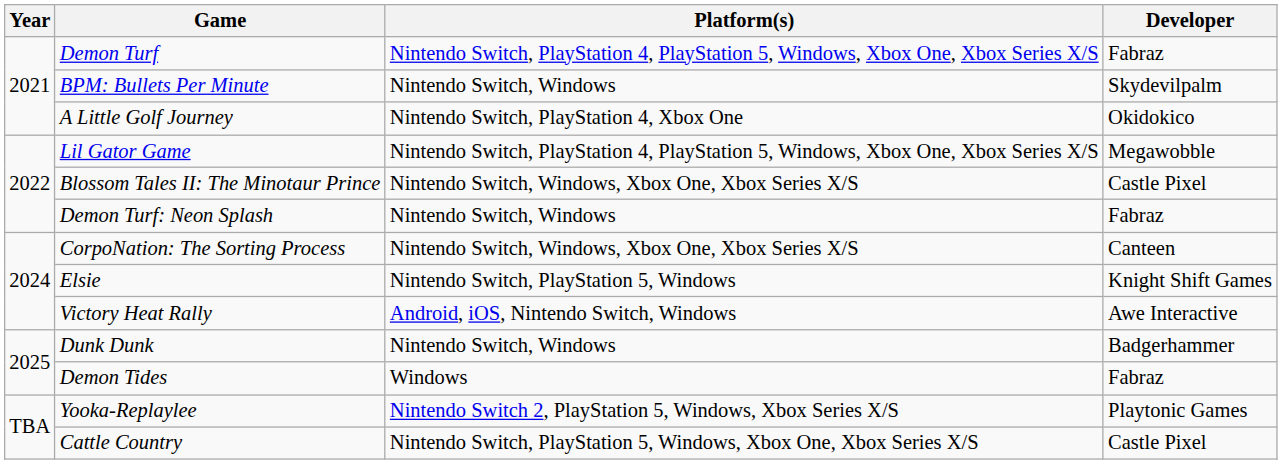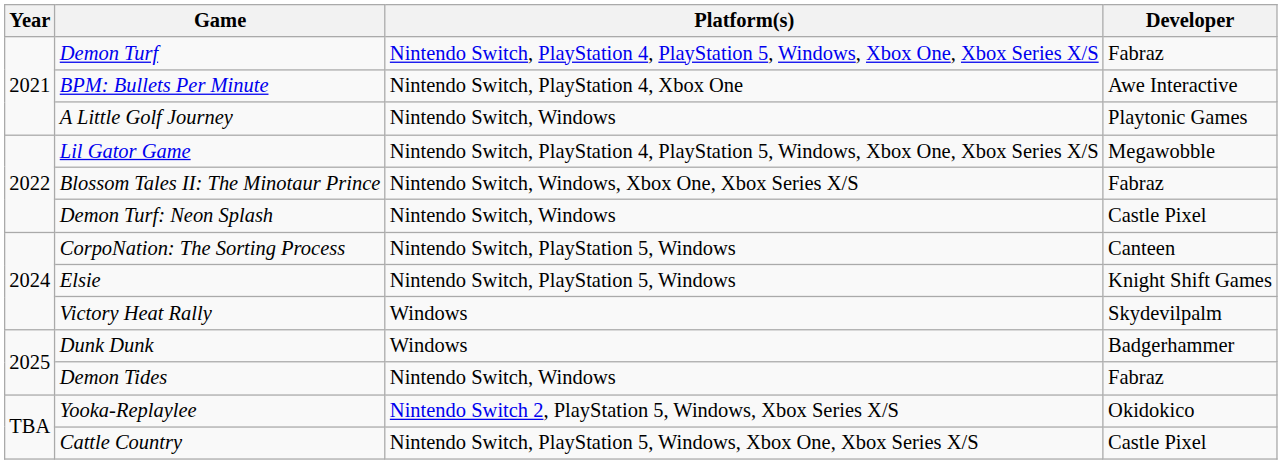BPM: Bullets Per Minute | Platform(s): Nintendo Switch, Windows -> Nintendo Switch, PlayStation 4, Xbox One
BPM: Bullets Per Minute | Developer: Skydevilpalm -> Awe Interactive
A Little Golf Journey | Platform(s): Nintendo Switch, PlayStation 4, Xbox One -> Nintendo Switch, Windows
A Little Golf Journey | Developer: Okidokico -> Playtonic Games
Blossom Tales II: The Minotaur Prince | Developer: Castle Pixel -> Fabraz
Demon Turf: Neon Splash | Developer: Fabraz -> Castle Pixel
CorpoNation: The Sorting Process | Platform(s): Nintendo Switch, Windows, Xbox One, Xbox Series X/S -> Nintendo Switch, PlayStation 5, Windows
Victory Heat Rally | Platform(s): Android, iOS, Nintendo Switch, Windows -> Windows
Victory Heat Rally | Developer: Awe Interactive -> Skydevilpalm
Dunk Dunk | Platform(s): Nintendo Switch, Windows -> Windows
Demon Tides | Platform(s): Windows -> Nintendo Switch, Windows
Yooka-Replaylee | Developer: Playtonic Games -> Okidokico
